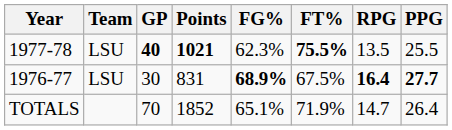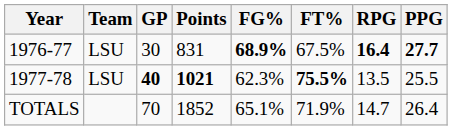rows swapped: 1976-77 <-> 1977-78
